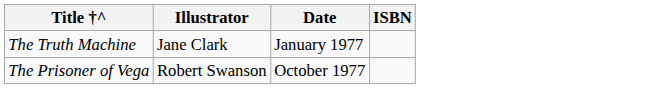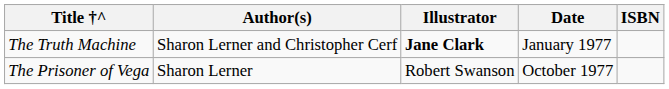+ column: Author(s) | Sharon Lerner and Christopher Cerf | Sharon Lerner
The Truth Machine | Illustrator: normal -> bold
